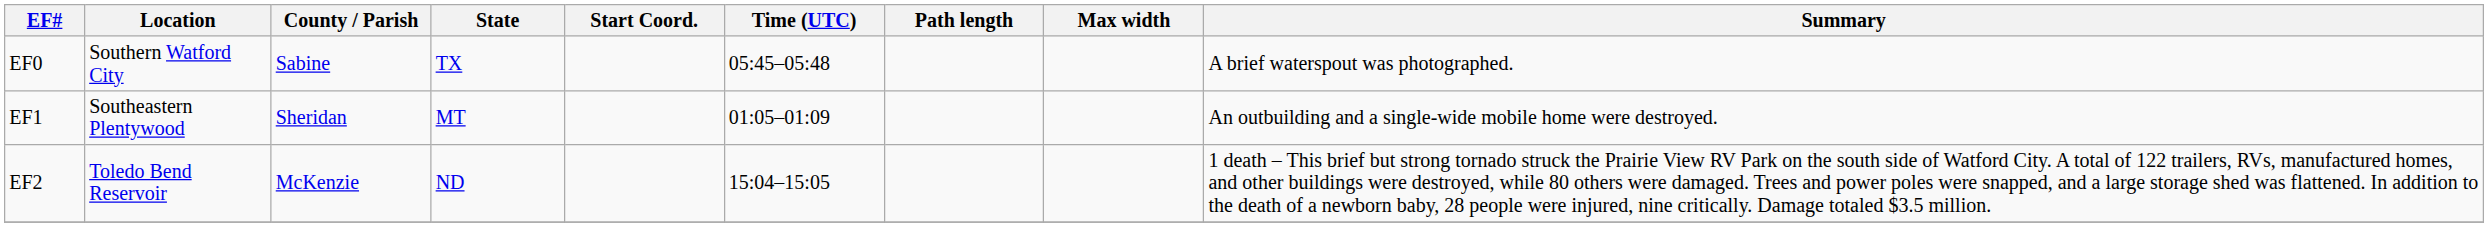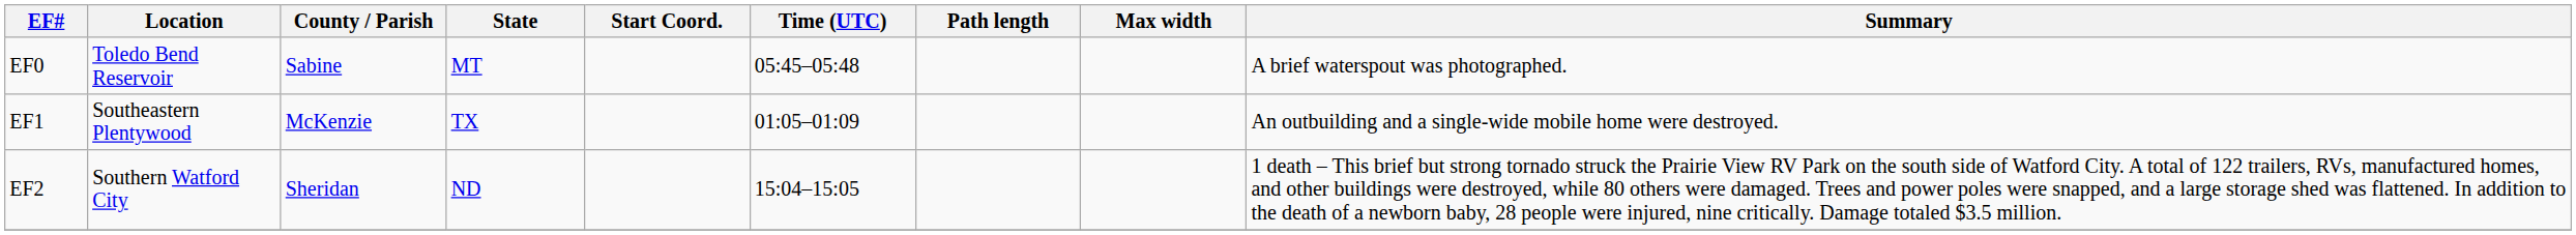EF0 | Location: Southern Watford City -> Toledo Bend Reservoir
EF0 | State: TX -> MT
EF1 | County / Parish: Sheridan -> McKenzie
EF1 | State: MT -> TX
EF2 | Location: Toledo Bend Reservoir -> Southern Watford City
EF2 | County / Parish: McKenzie -> Sheridan
